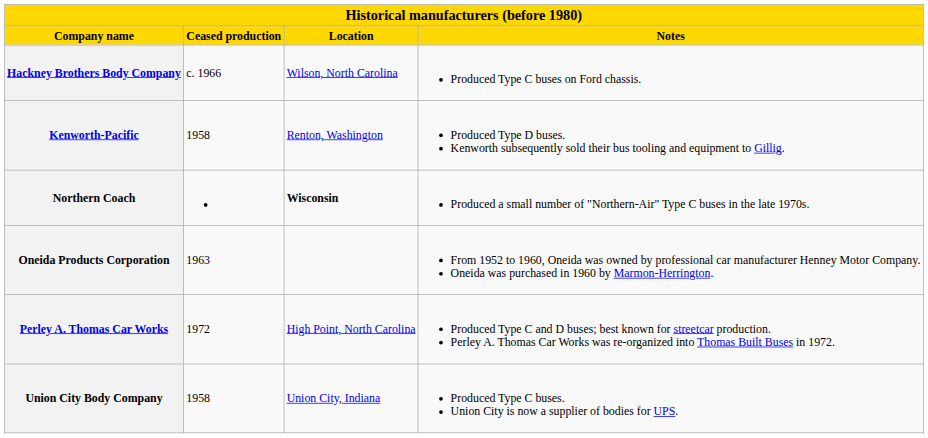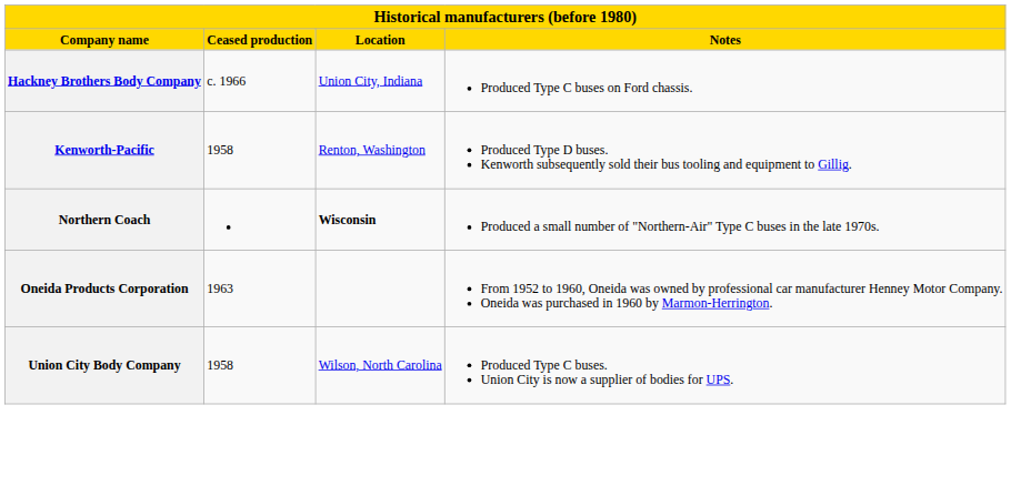Hackney Brothers Body Company | Location: Wilson, North Carolina -> Union City, Indiana
- row: Perley A. Thomas Car Works | 1972 | High Point, North Carolina | Produced Type C and D buses; best known for streetcar production. Perley A. Thomas Car Works was re-organized into Thomas Built Buses in 1972.
Union City Body Company | Location: Union City, Indiana -> Wilson, North Carolina
